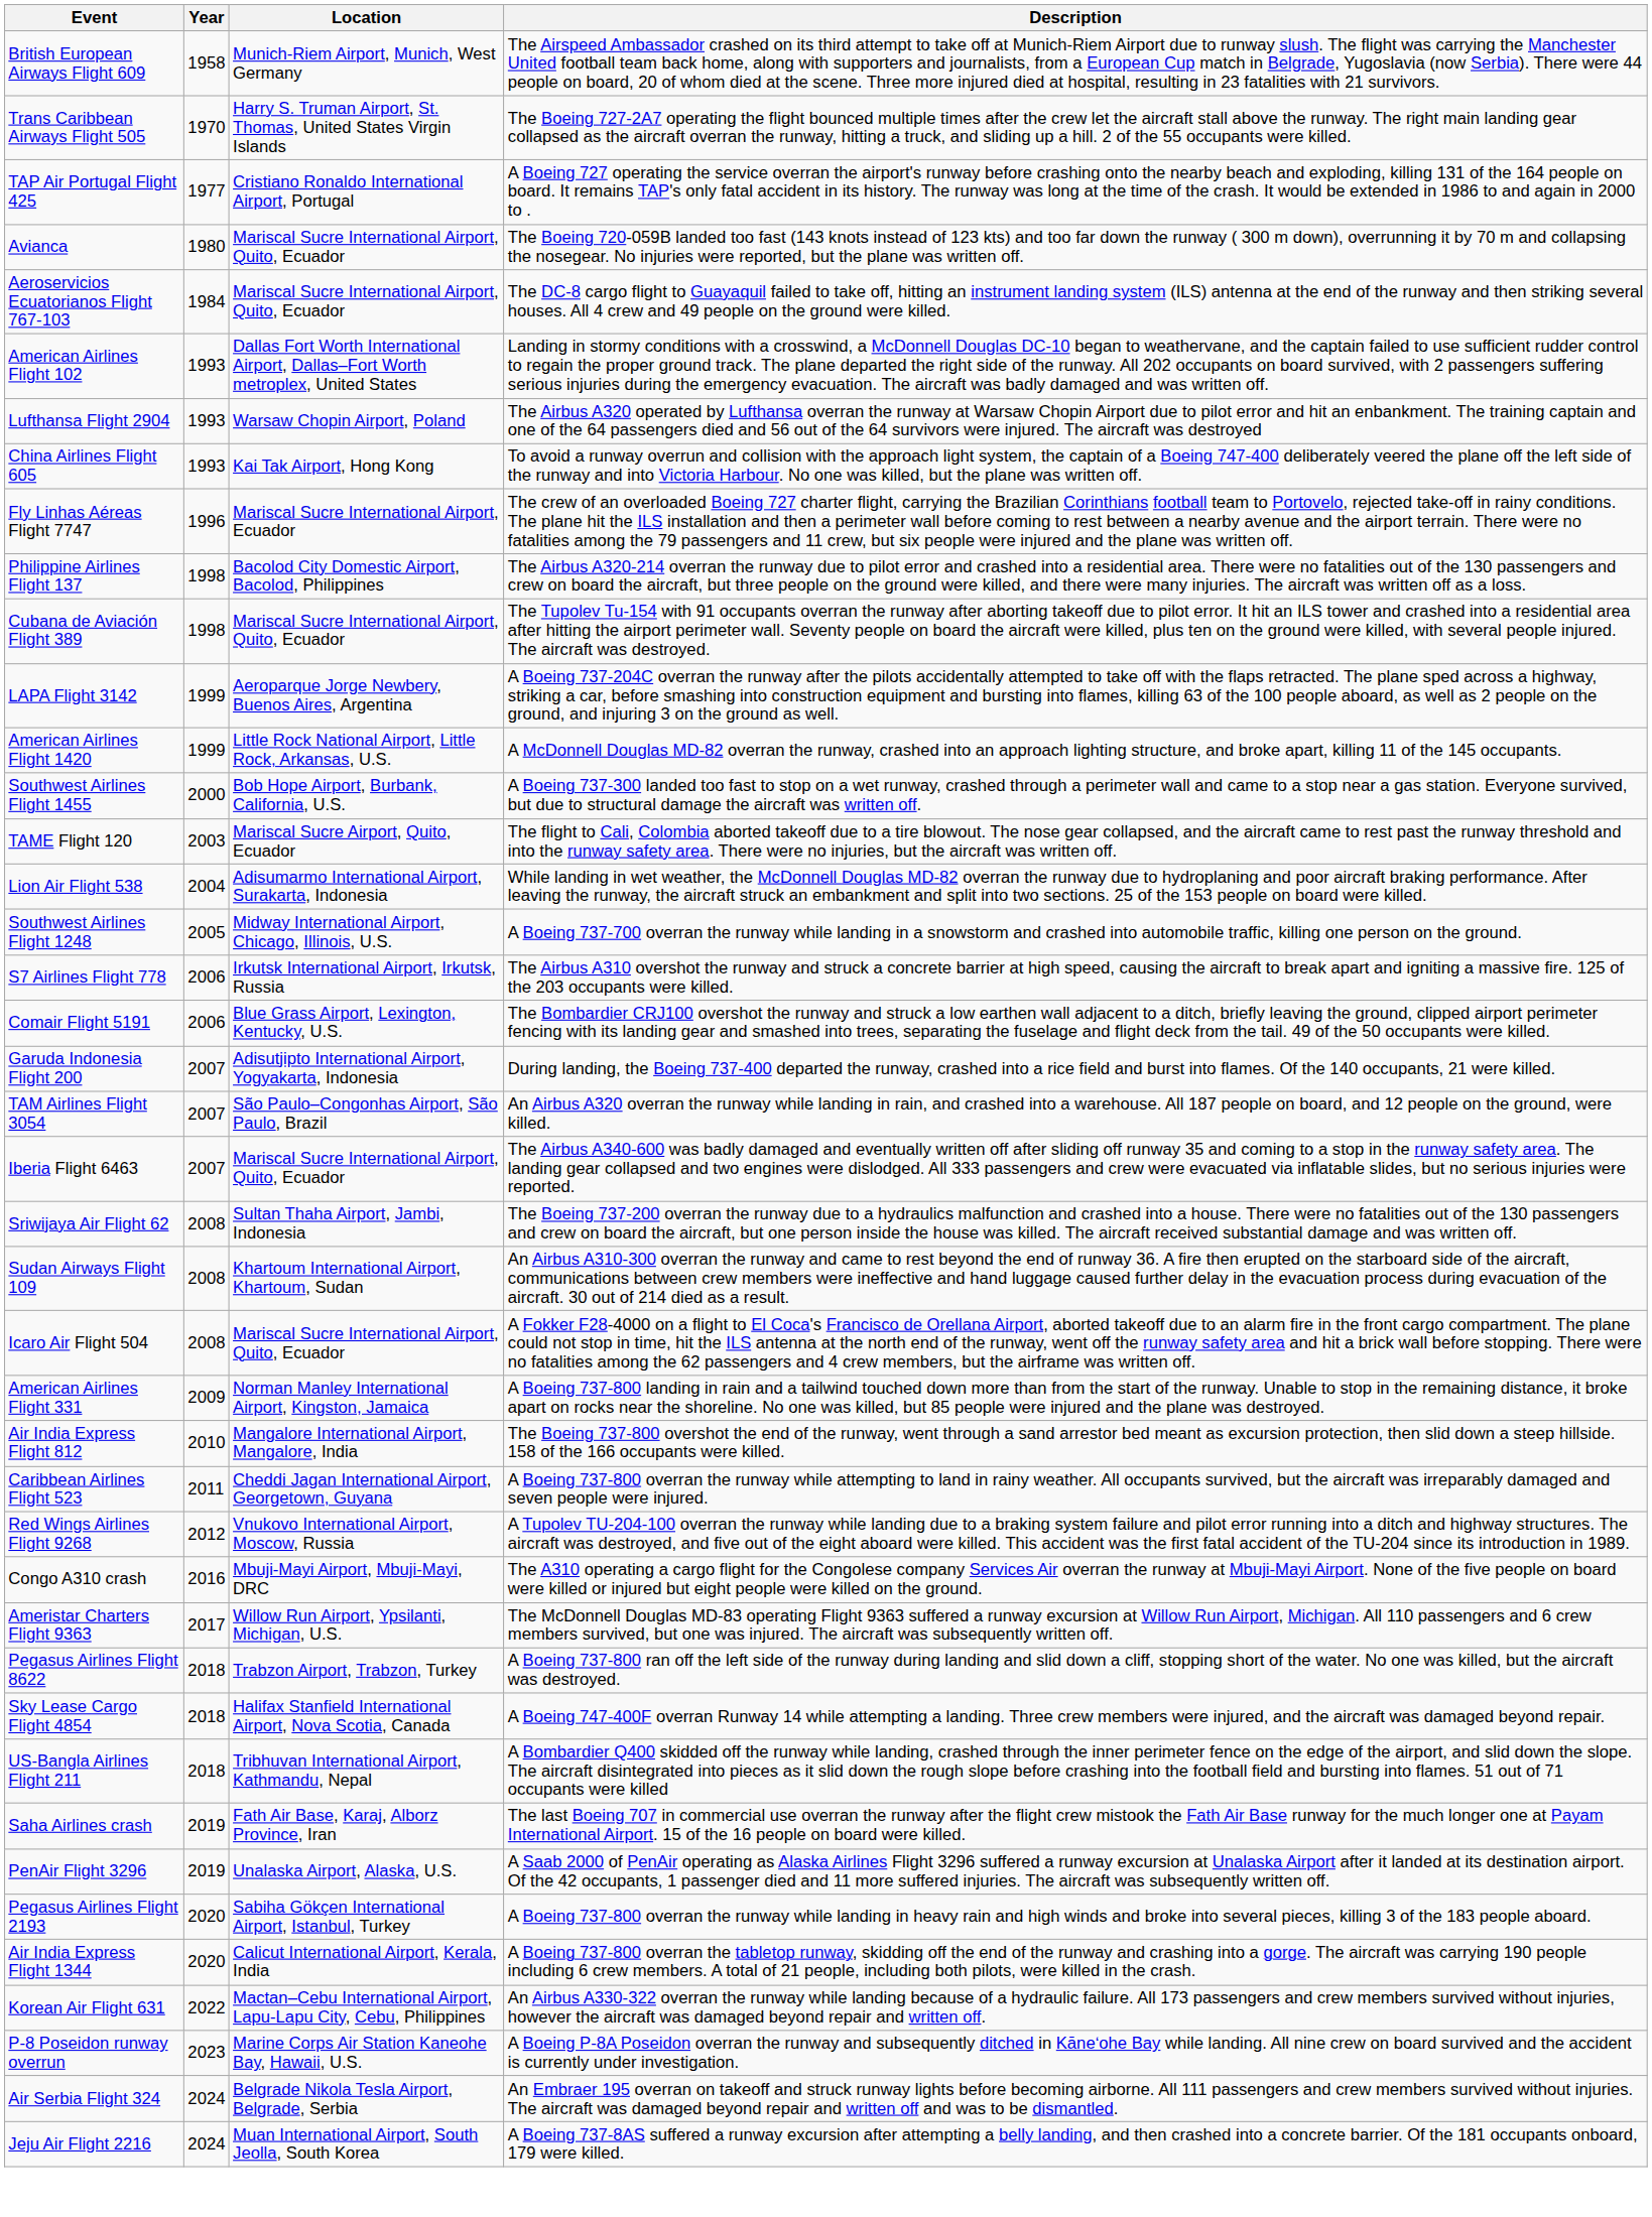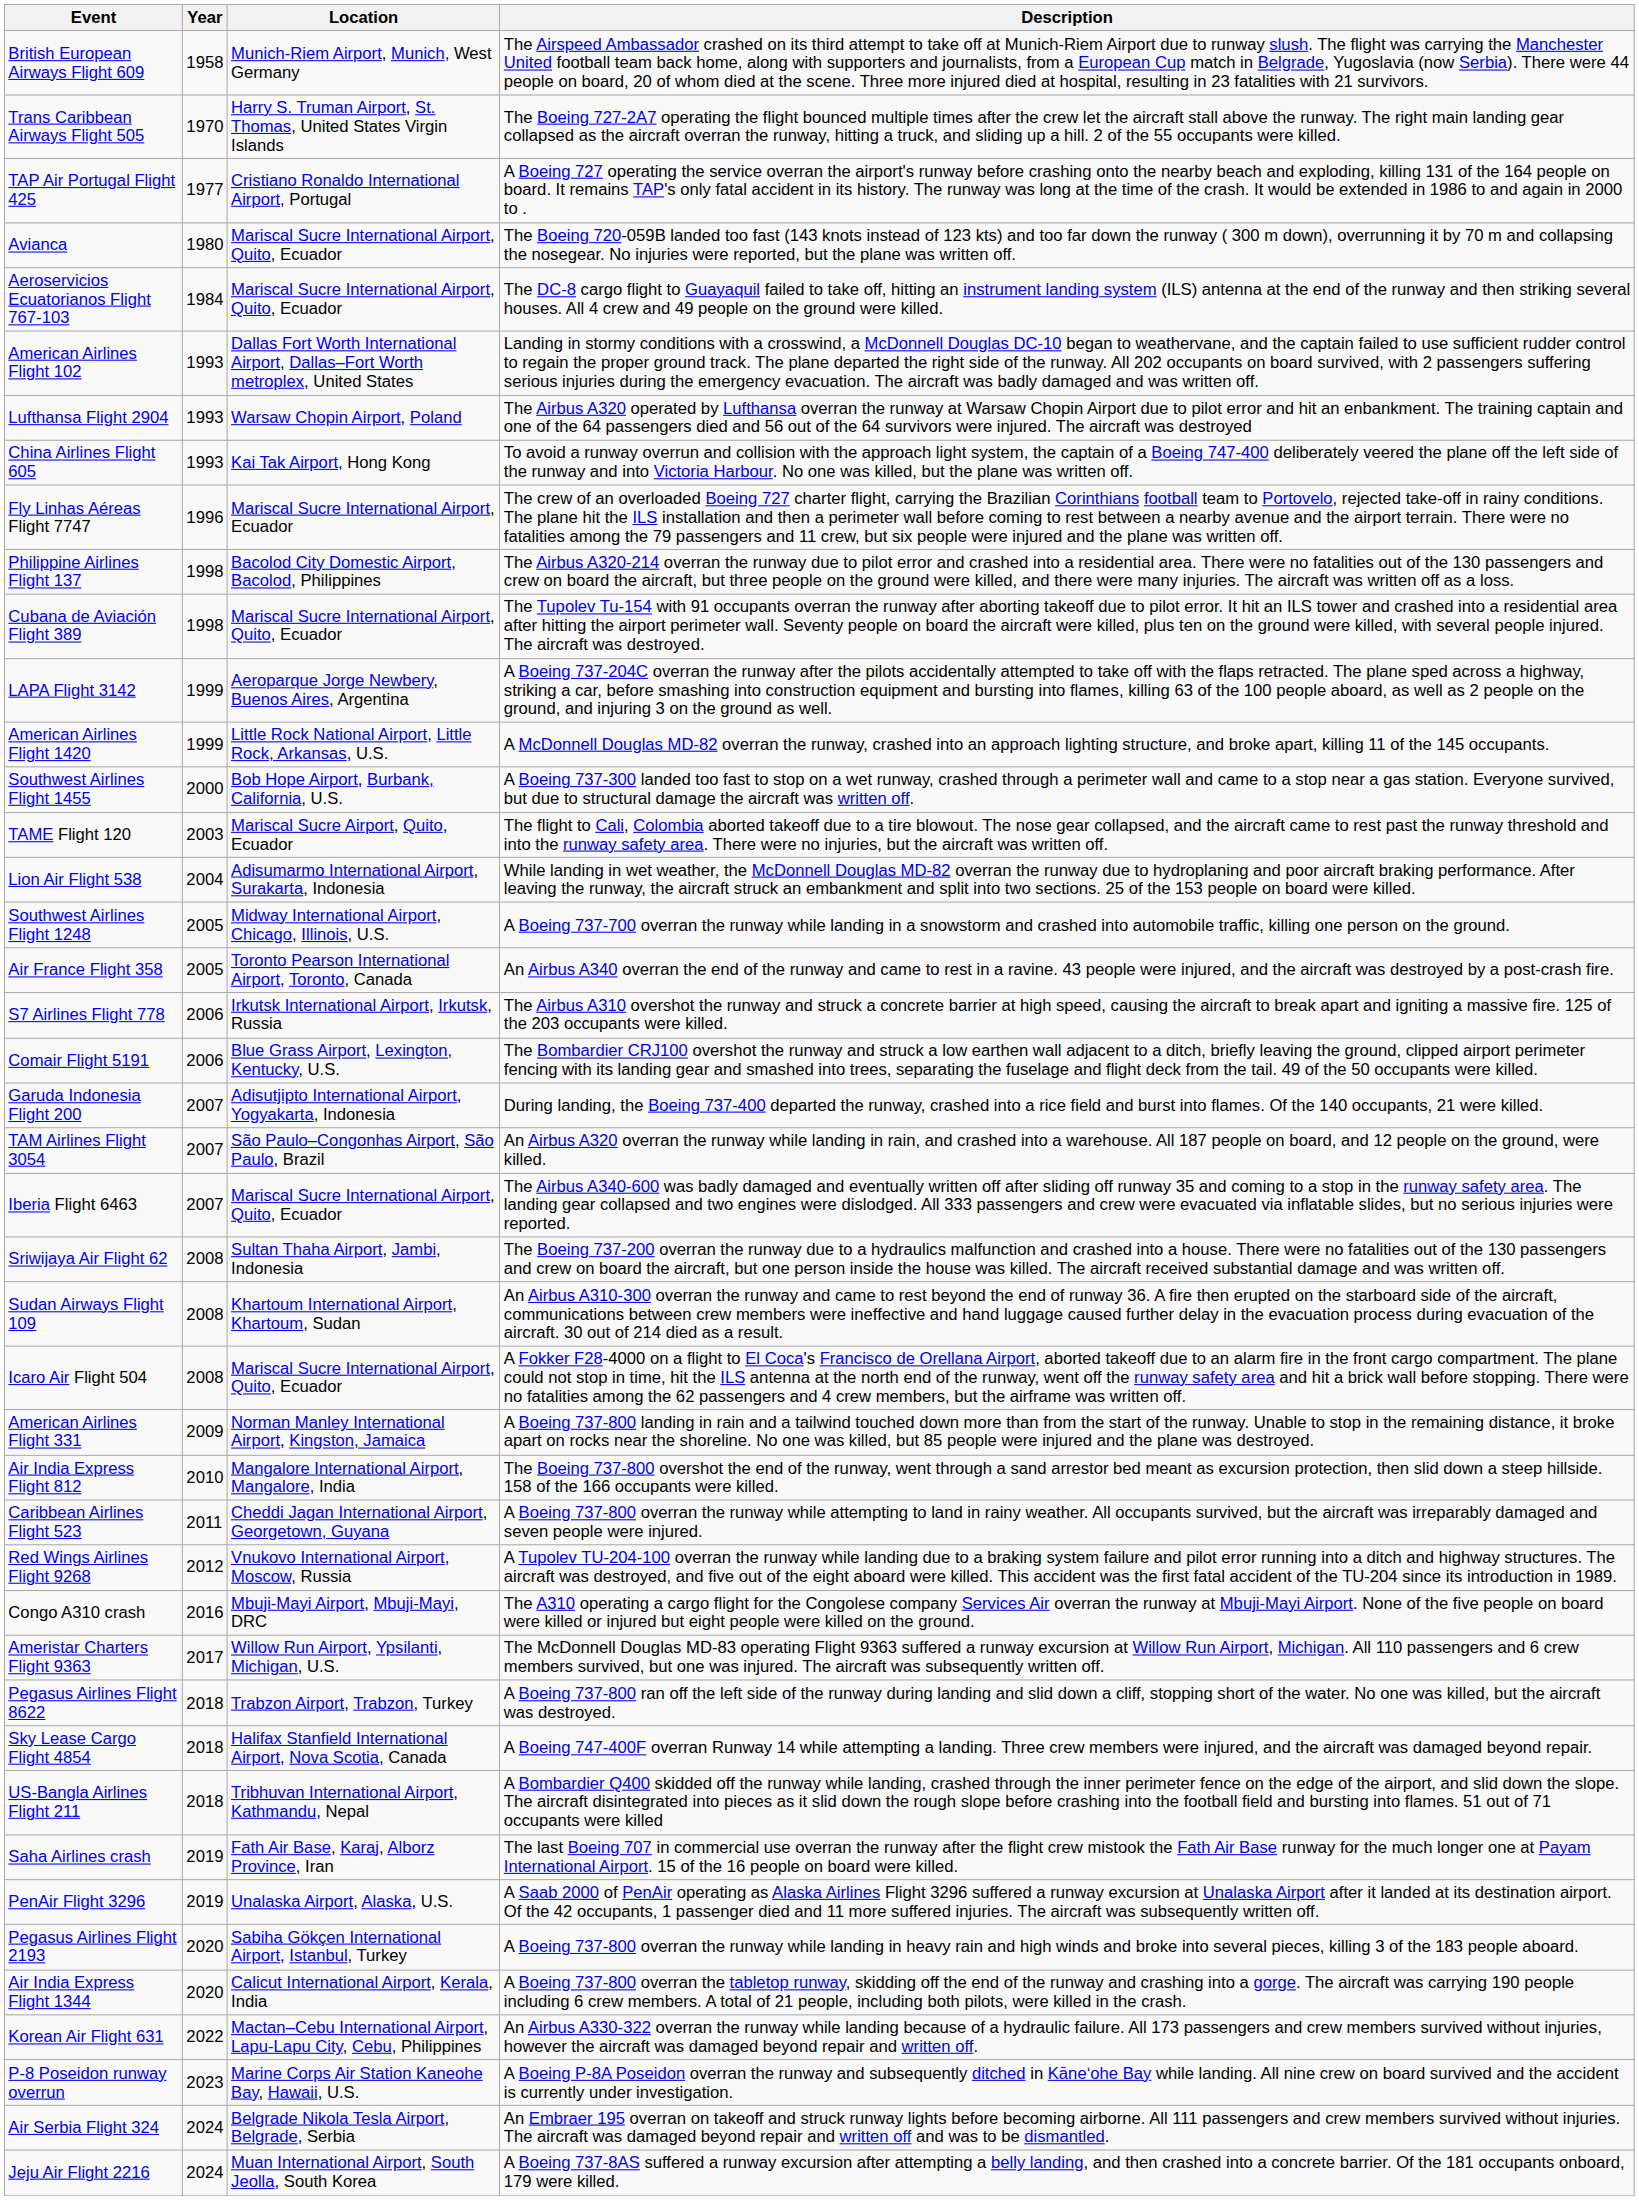+ row: Air France Flight 358 | 2005 | Toronto Pearson International Airport, Toronto, Canada | An Airbus A340 overran the end of the runway and came to rest in a ravine. 43 people were injured, and the aircraft was destroyed by a post-crash fire.
